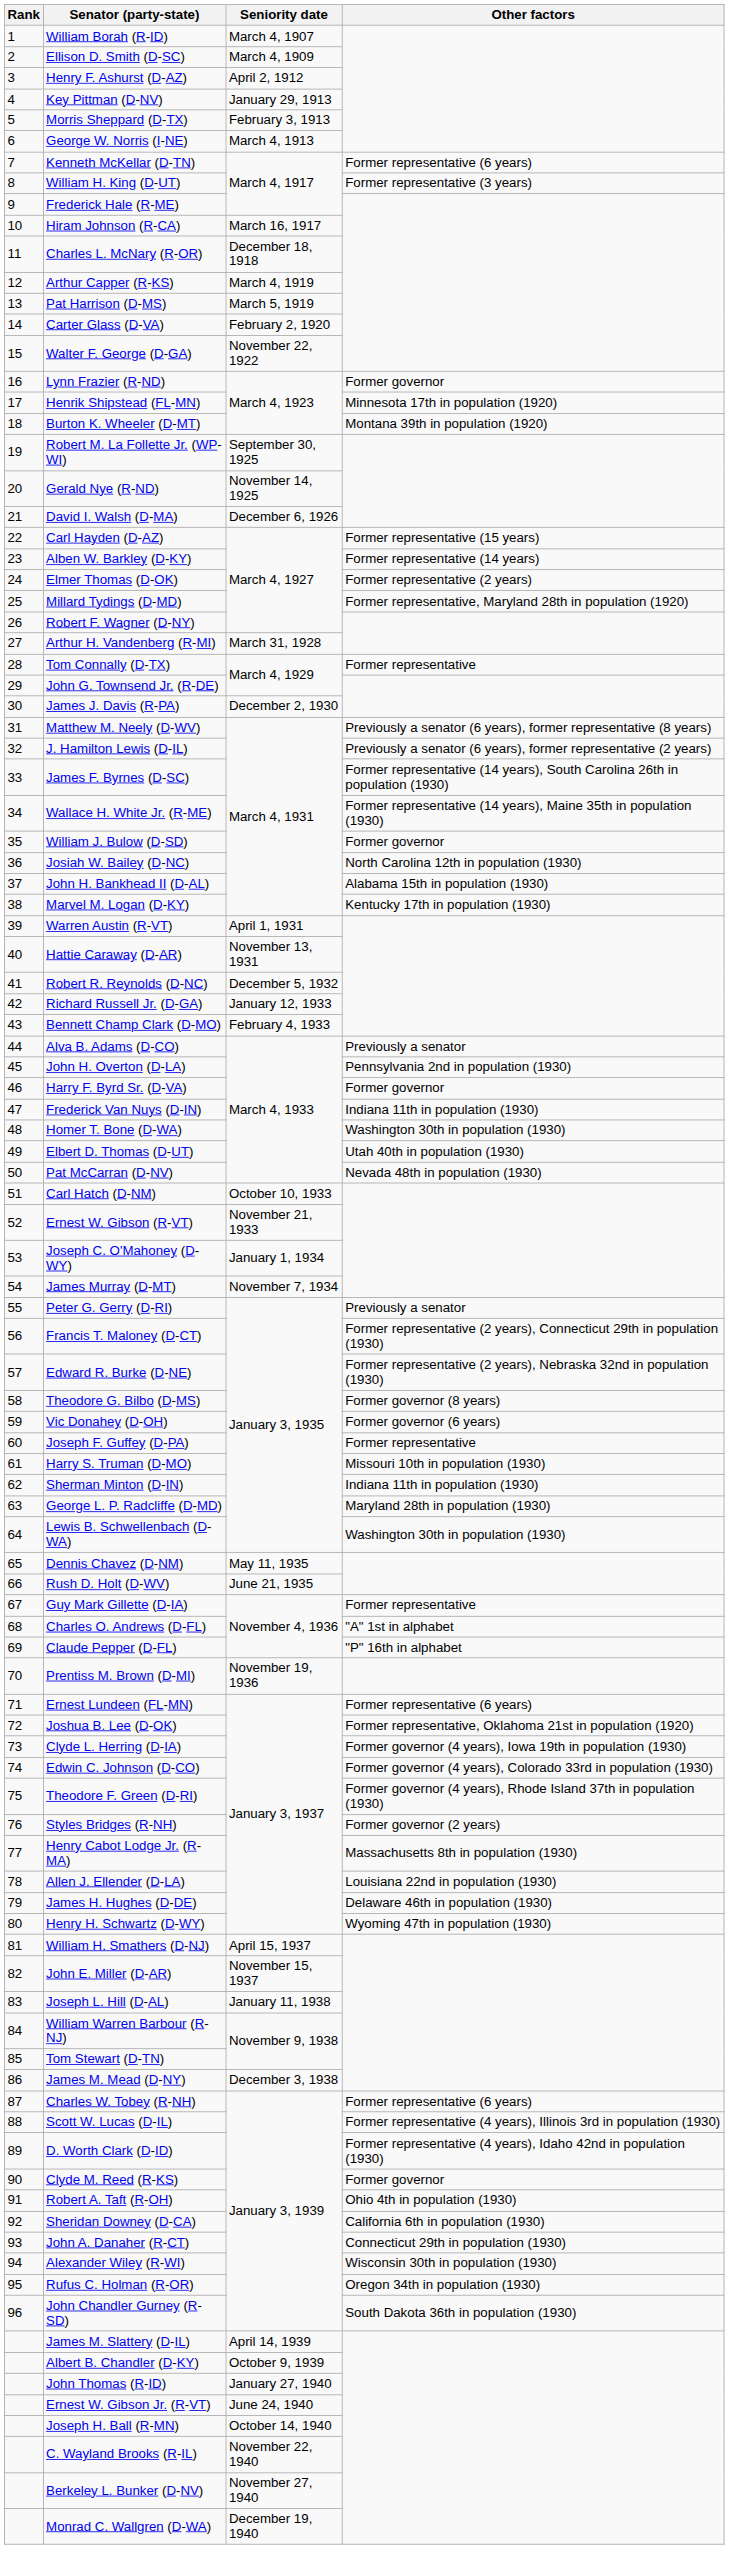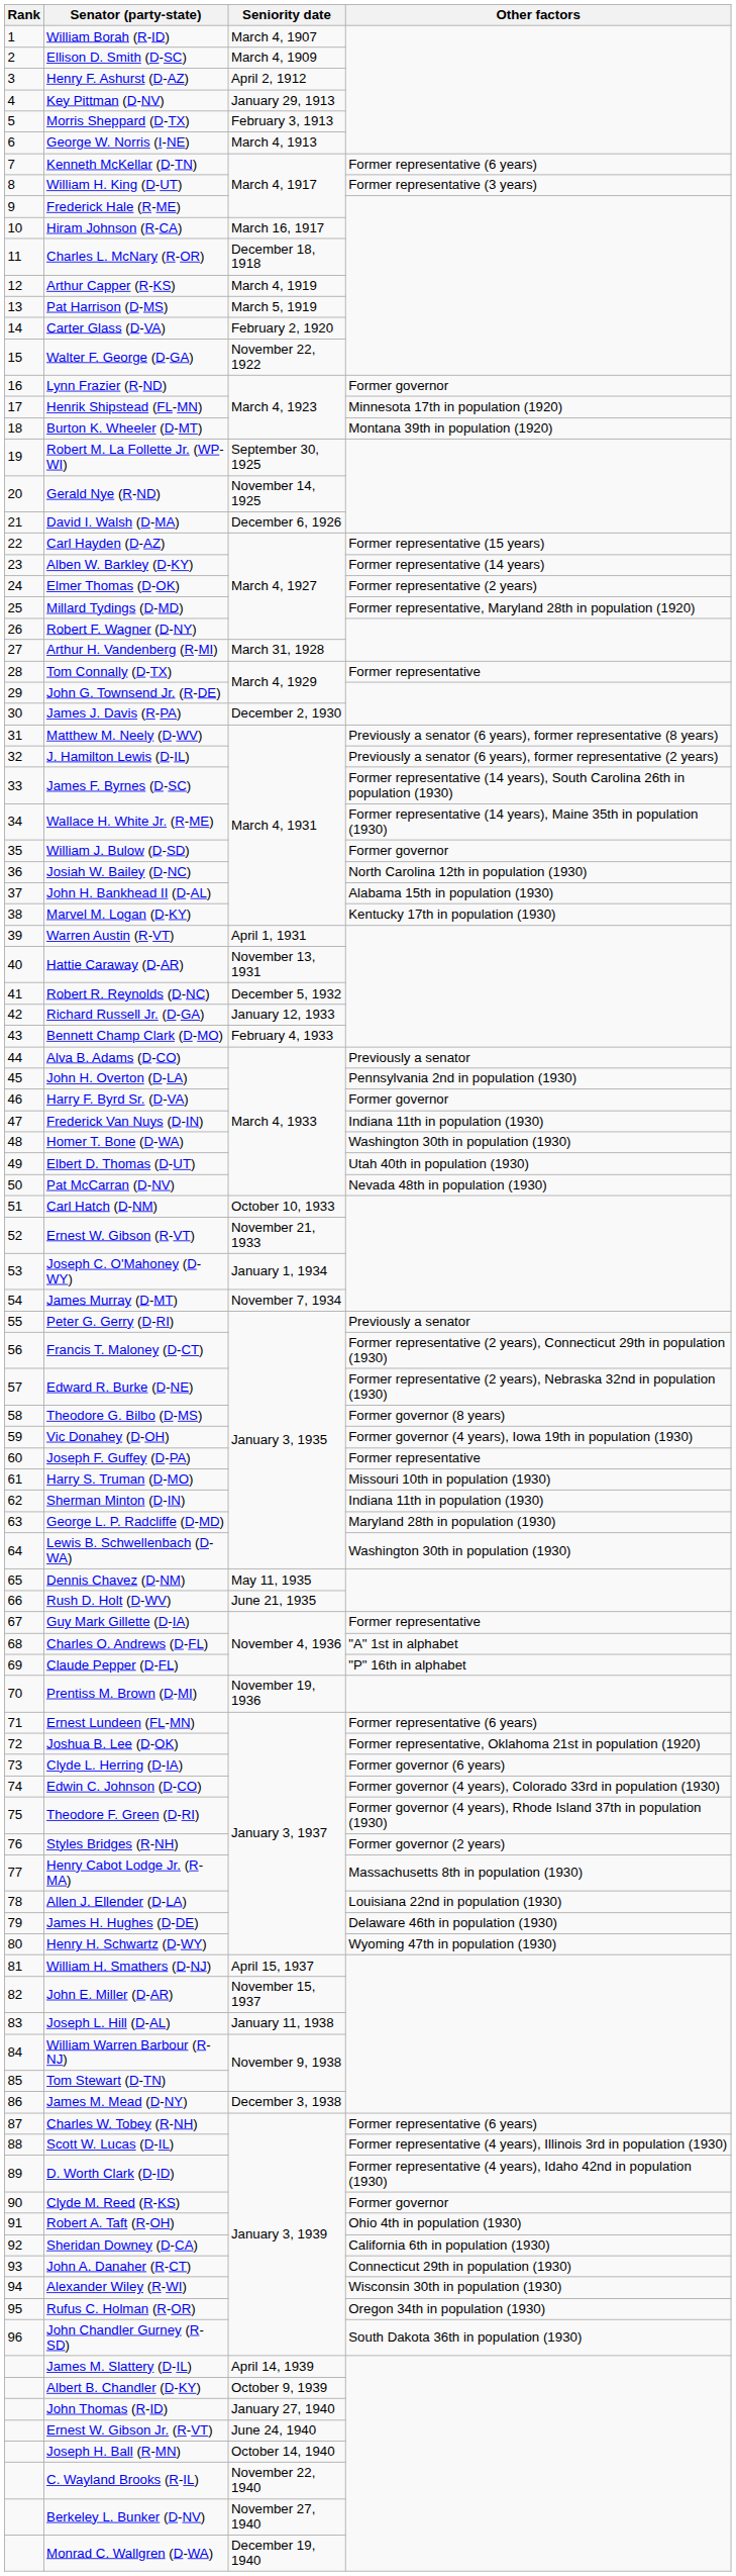Vic Donahey (D-OH) | Other factors: Former governor (6 years) -> Former governor (4 years), Iowa 19th in population (1930)
Clyde L. Herring (D-IA) | Other factors: Former governor (4 years), Iowa 19th in population (1930) -> Former governor (6 years)
